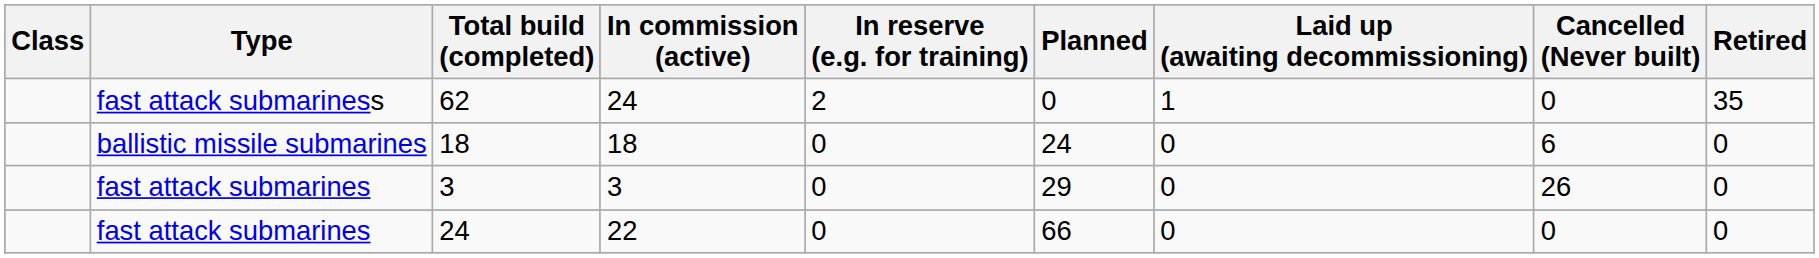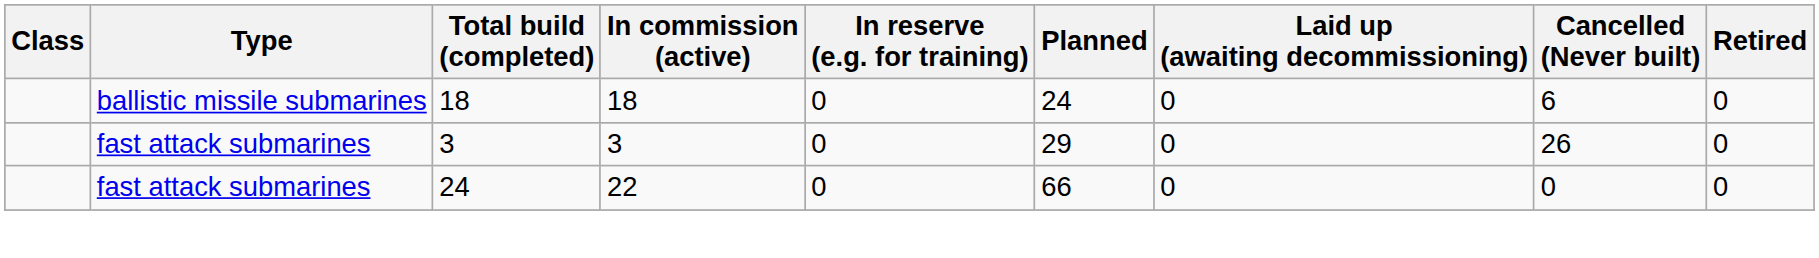- row: fast attack submariness | 62 | 24 | 2 | 0 | 1 | 0 | 35
